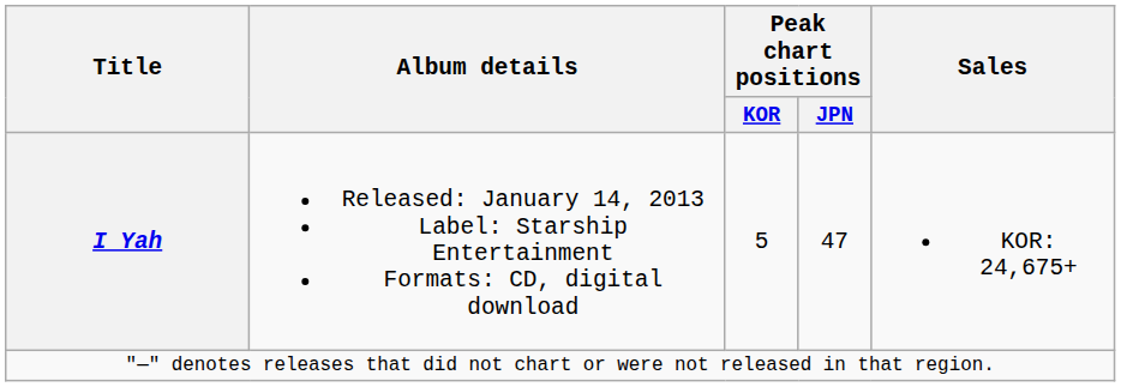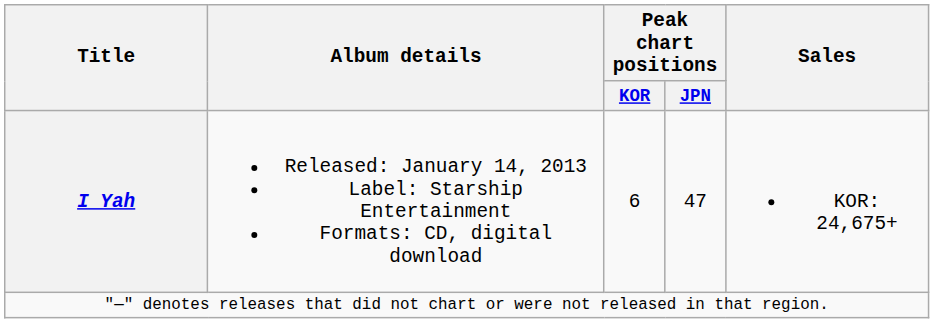I Yah | Peak chart positions / KOR: 5 -> 6
